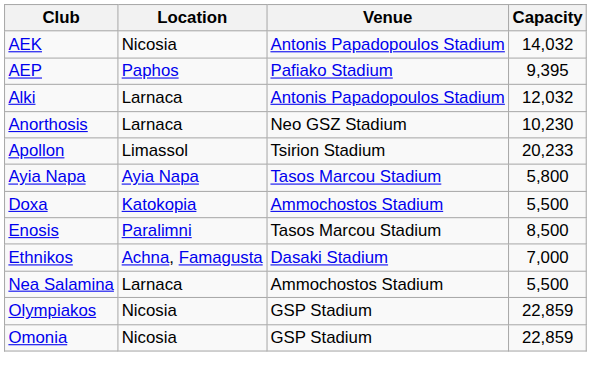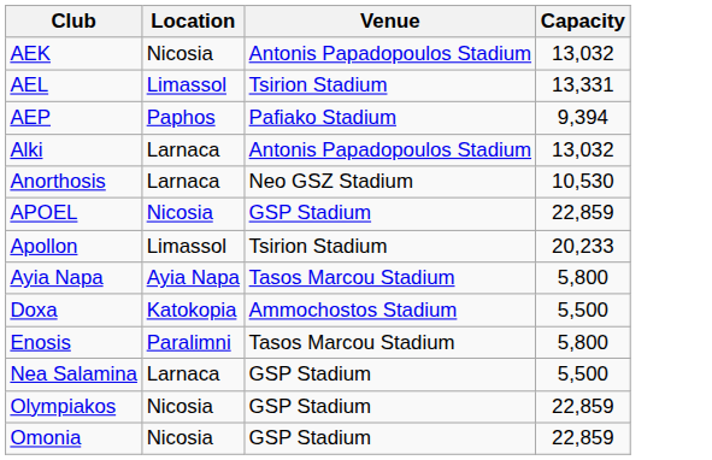AEK | Capacity: 14,032 -> 13,032
+ row: AEL | Limassol | Tsirion Stadium | 13,331
AEP | Capacity: 9,395 -> 9,394
Alki | Capacity: 12,032 -> 13,032
Anorthosis | Capacity: 10,230 -> 10,530
+ row: APOEL | Nicosia | GSP Stadium | 22,859
Enosis | Capacity: 8,500 -> 5,800
- row: Ethnikos | Achna, Famagusta | Dasaki Stadium | 7,000
Nea Salamina | Venue: Ammochostos Stadium -> GSP Stadium
